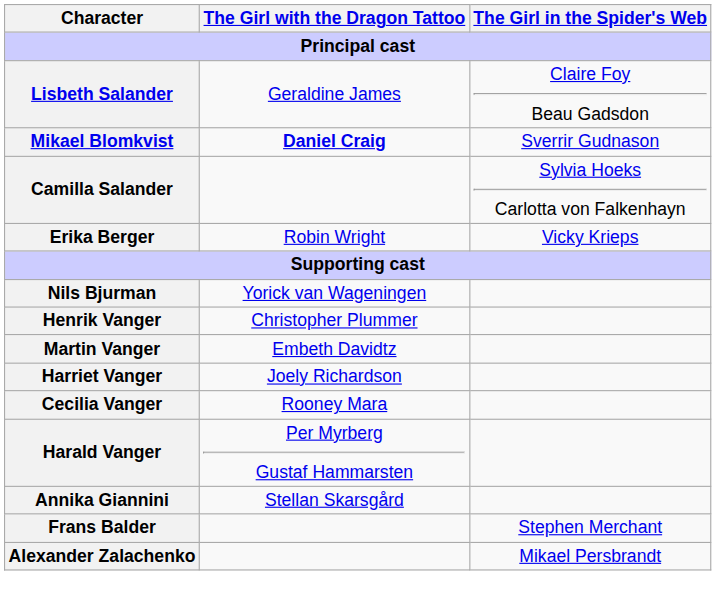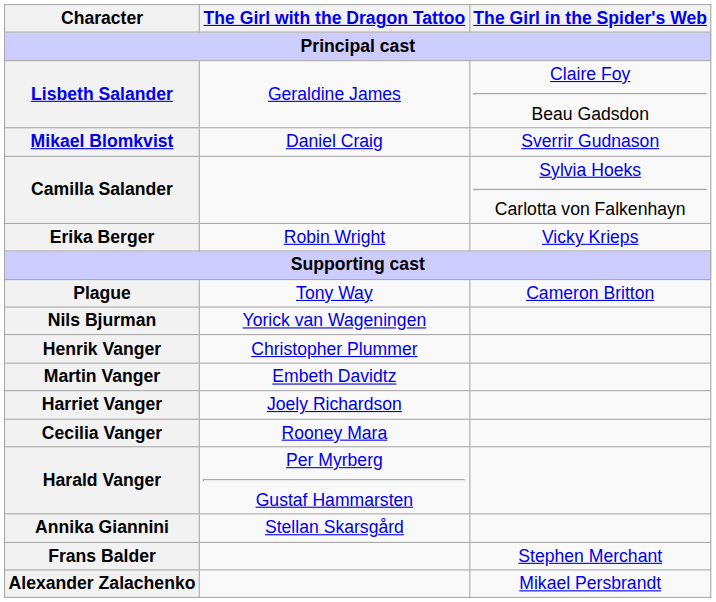Mikael Blomkvist | The Girl with the Dragon Tattoo: bold -> normal
+ row: Plague | Tony Way | Cameron Britton
